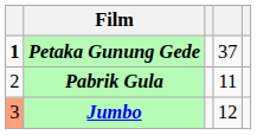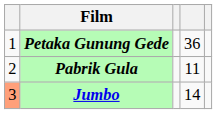Petaka Gunung Gede | column 1: bold -> normal
Petaka Gunung Gede | column 4: 37 -> 36
Jumbo | column 4: 12 -> 14
